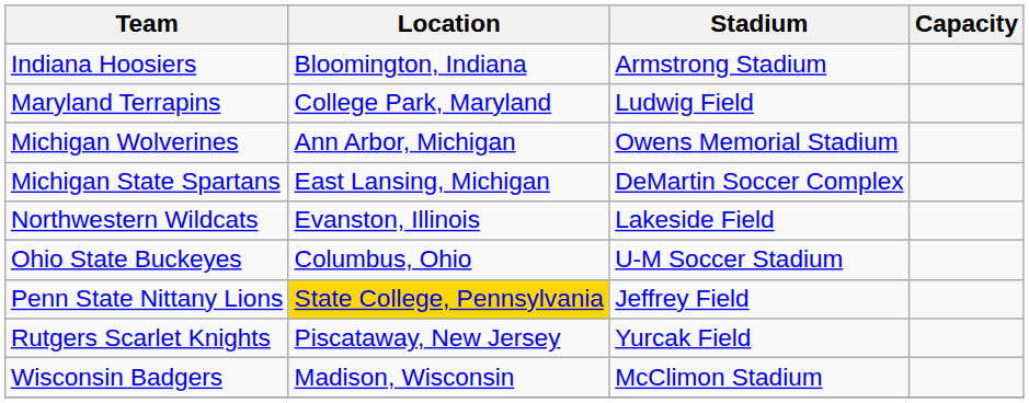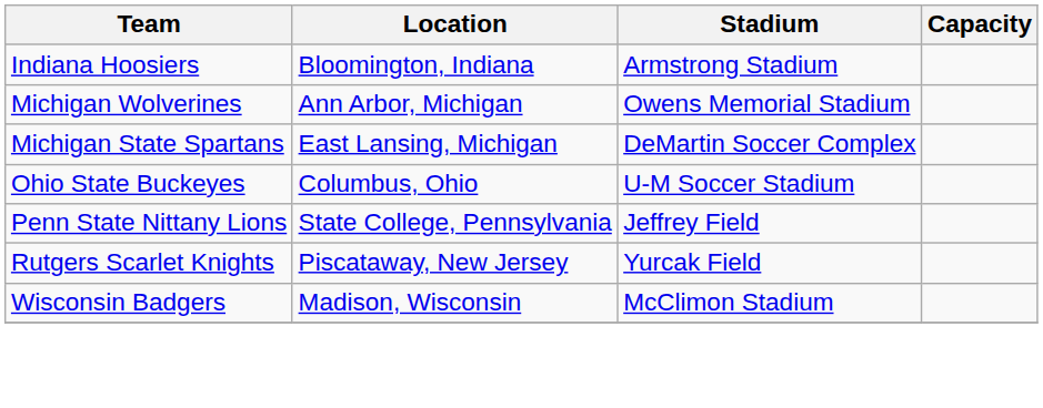- row: Maryland Terrapins | College Park, Maryland | Ludwig Field
- row: Northwestern Wildcats | Evanston, Illinois | Lakeside Field
Penn State Nittany Lions | Location: gold background -> no background
